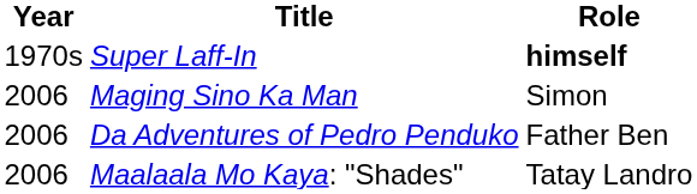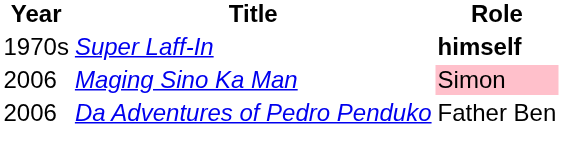Maging Sino Ka Man | Role: no background -> pink background
- row: 2006 | Maalaala Mo Kaya: "Shades" | Tatay Landro
